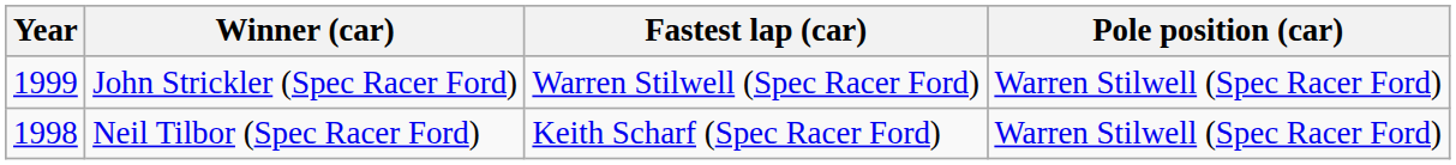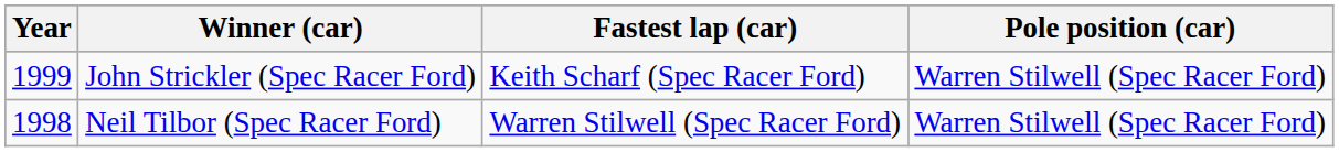John Strickler (Spec Racer Ford) | Fastest lap (car): Warren Stilwell (Spec Racer Ford) -> Keith Scharf (Spec Racer Ford)
Neil Tilbor (Spec Racer Ford) | Fastest lap (car): Keith Scharf (Spec Racer Ford) -> Warren Stilwell (Spec Racer Ford)
